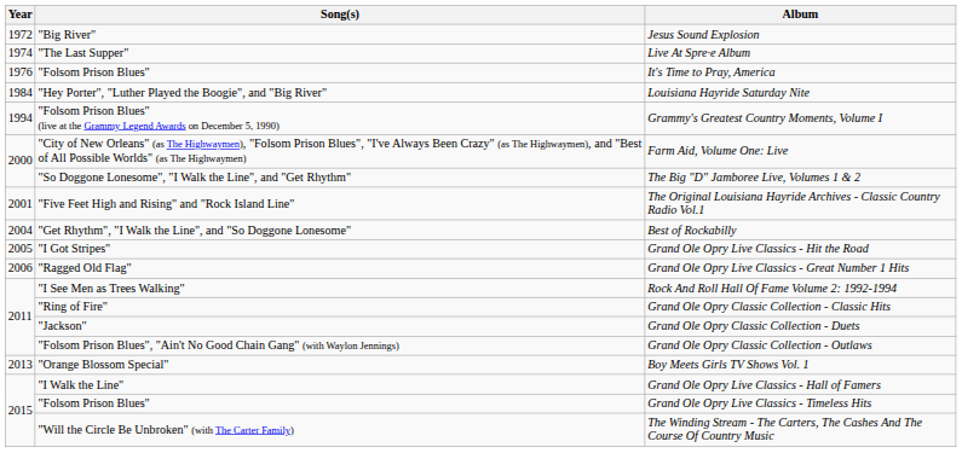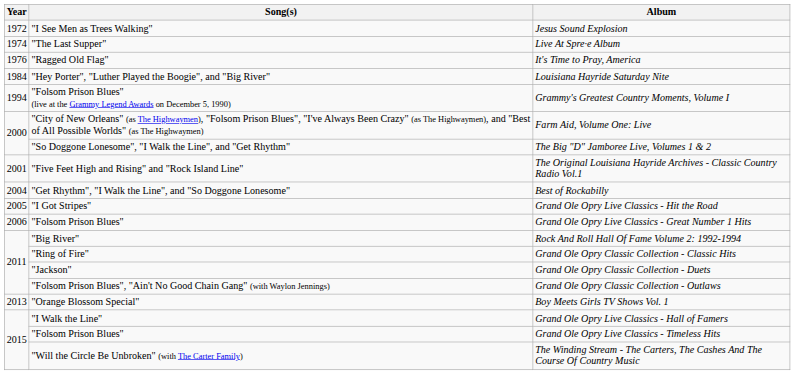Jesus Sound Explosion | Song(s): "Big River" -> "I See Men as Trees Walking"
It's Time to Pray, America | Song(s): "Folsom Prison Blues" -> "Ragged Old Flag"
Grand Ole Opry Live Classics - Great Number 1 Hits | Song(s): "Ragged Old Flag" -> "Folsom Prison Blues"
Rock And Roll Hall Of Fame Volume 2: 1992-1994 | Song(s): "I See Men as Trees Walking" -> "Big River"
